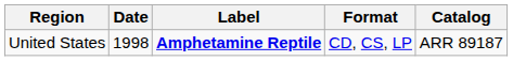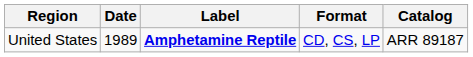United States | Date: 1998 -> 1989
